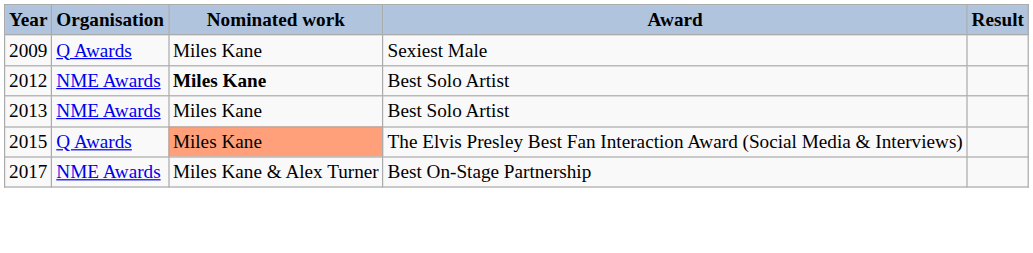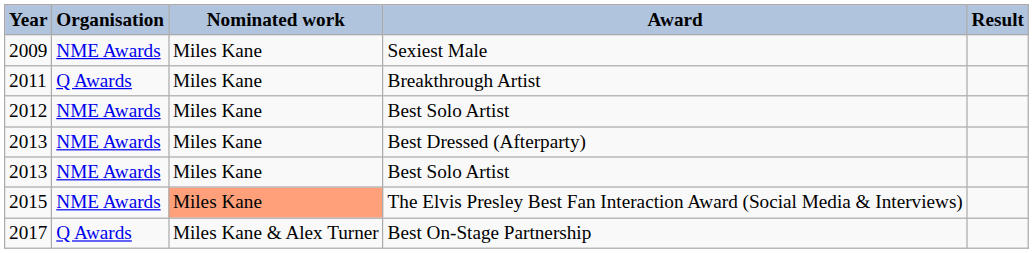2009 | Organisation: Q Awards -> NME Awards
+ row: 2011 | Q Awards | Miles Kane | Breakthrough Artist
2012 | Nominated work: bold -> normal
+ row: 2013 | NME Awards | Miles Kane | Best Dressed (Afterparty)
2015 | Organisation: Q Awards -> NME Awards
2017 | Organisation: NME Awards -> Q Awards
